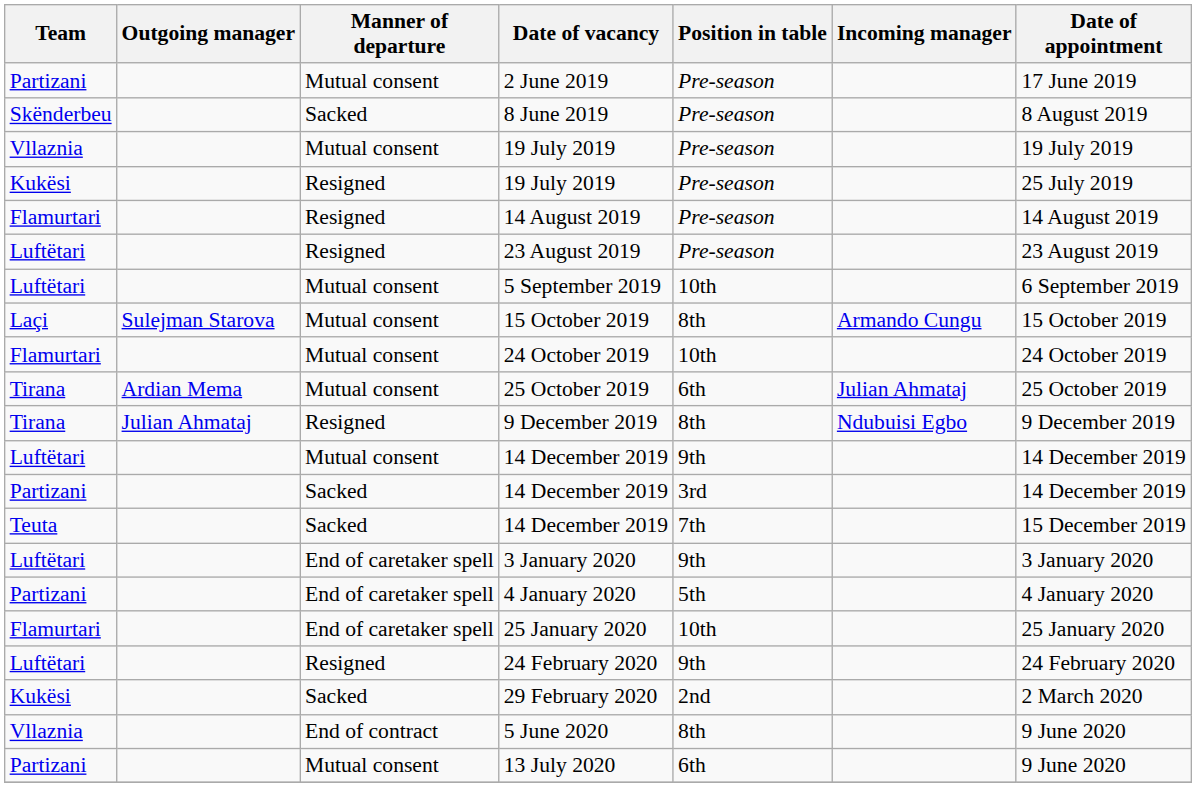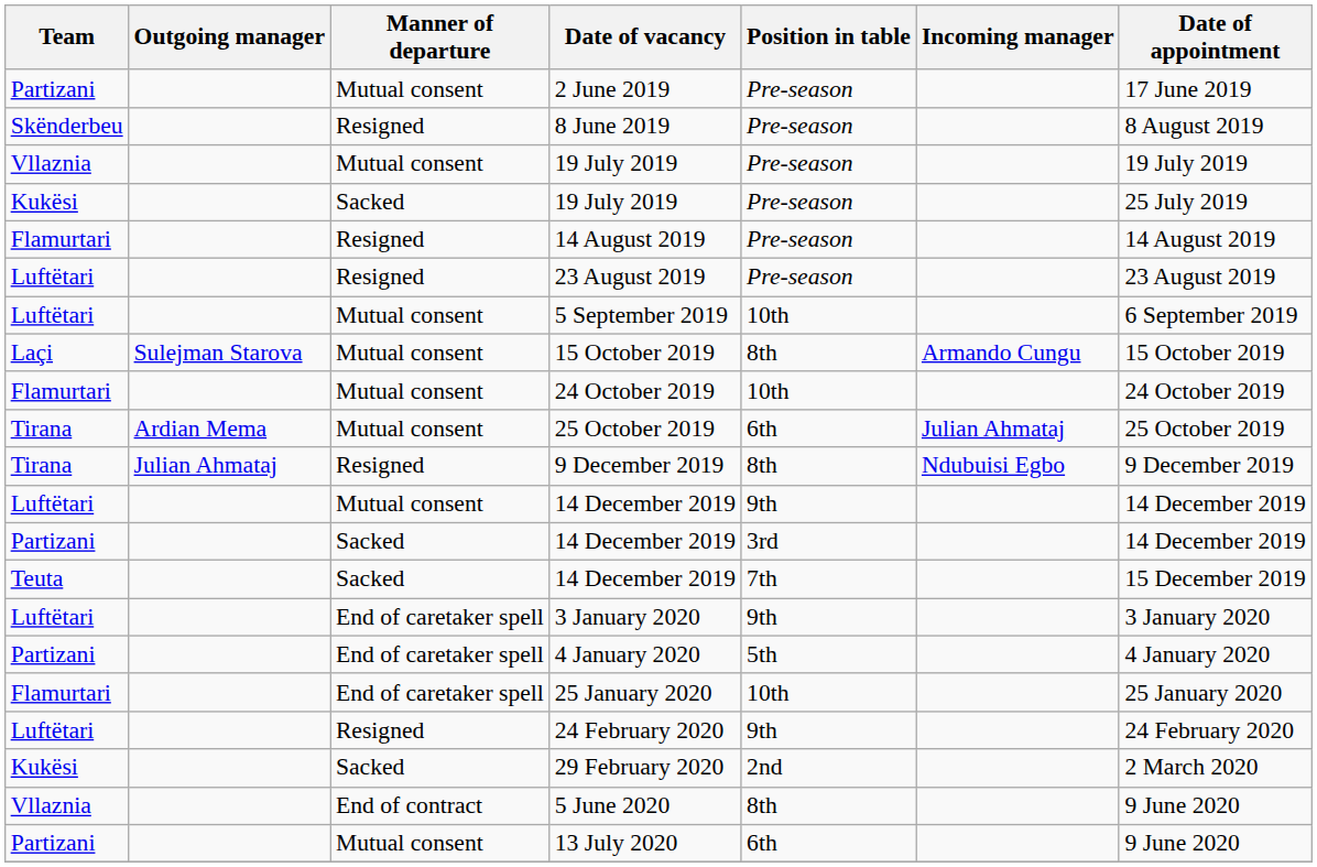8 June 2019 | Manner of departure: Sacked -> Resigned
Kukësi / 19 July 2019 | Manner of departure: Resigned -> Sacked
